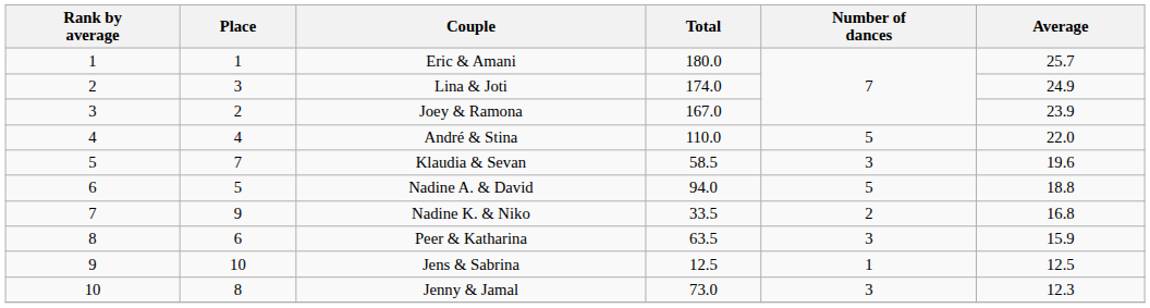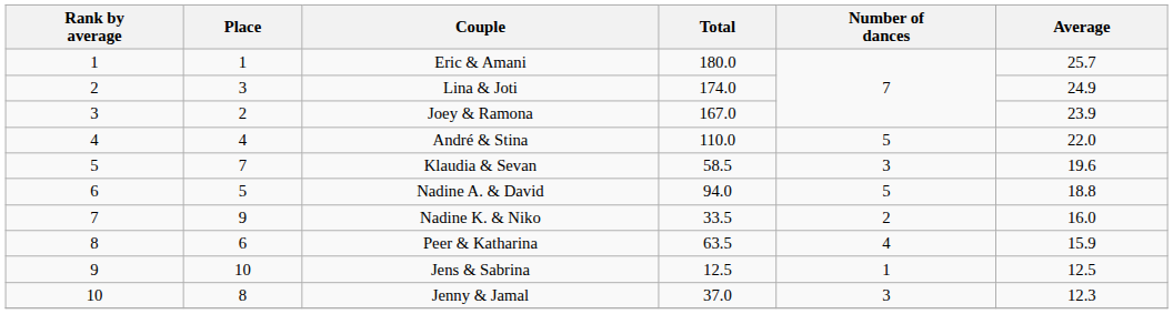Nadine K. & Niko | Average: 16.8 -> 16.0
Peer & Katharina | Number of dances: 3 -> 4
Jenny & Jamal | Total: 73.0 -> 37.0
